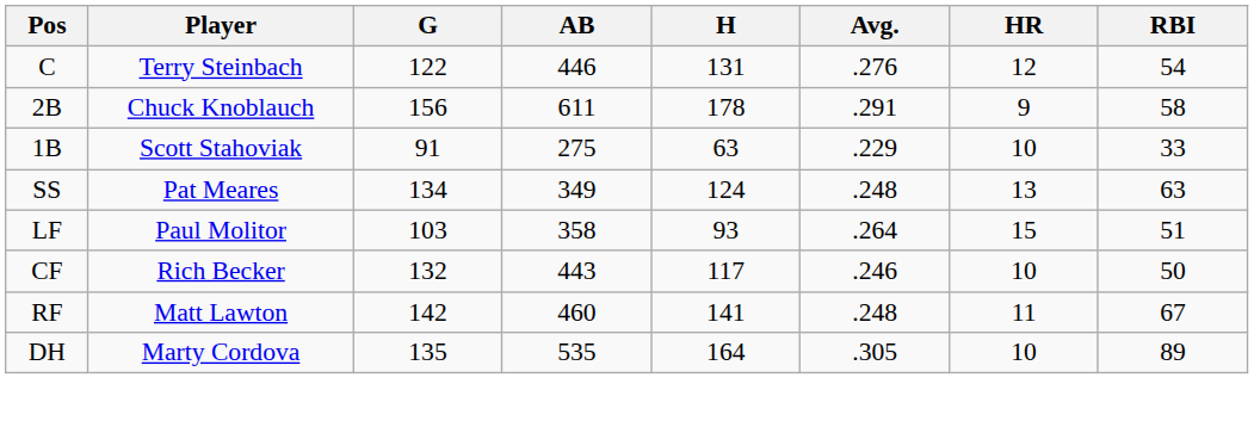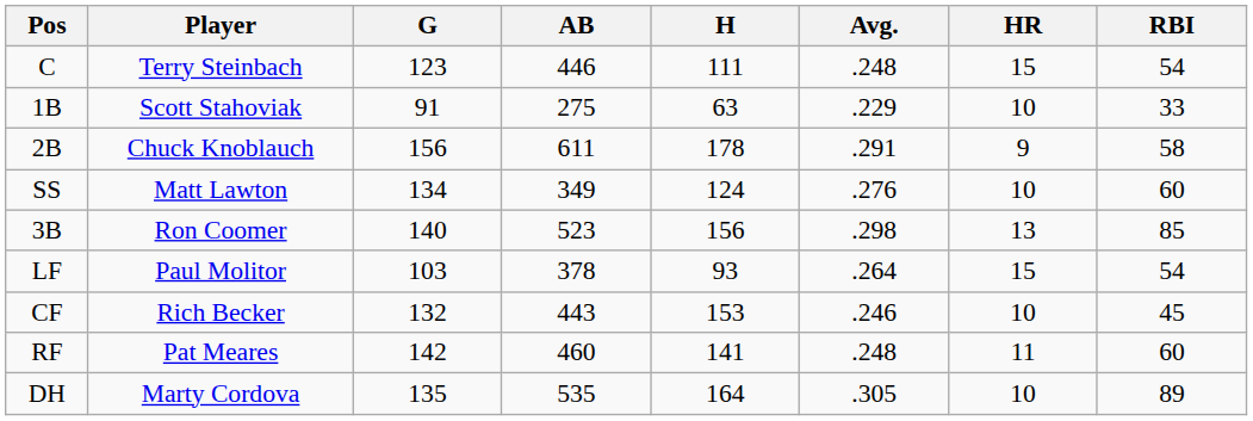C | G: 122 -> 123
C | H: 131 -> 111
C | Avg.: .276 -> .248
C | HR: 12 -> 15
rows swapped: 1B <-> 2B
SS | Player: Pat Meares -> Matt Lawton
SS | Avg.: .248 -> .276
SS | HR: 13 -> 10
SS | RBI: 63 -> 60
+ row: 3B | Ron Coomer | 140 | 523 | 156 | .298 | 13 | 85
LF | AB: 358 -> 378
LF | RBI: 51 -> 54
CF | H: 117 -> 153
CF | RBI: 50 -> 45
RF | Player: Matt Lawton -> Pat Meares
RF | RBI: 67 -> 60
